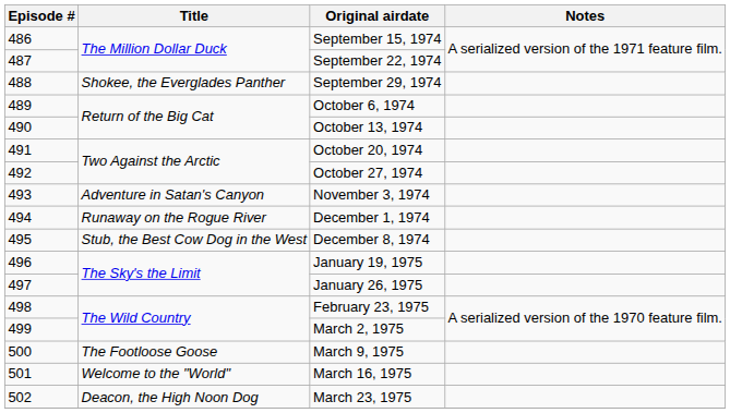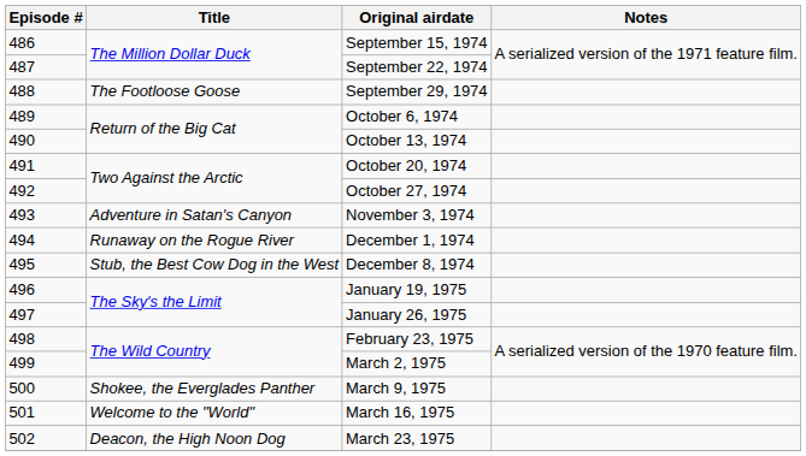September 29, 1974 | Title: Shokee, the Everglades Panther -> The Footloose Goose
March 9, 1975 | Title: The Footloose Goose -> Shokee, the Everglades Panther
